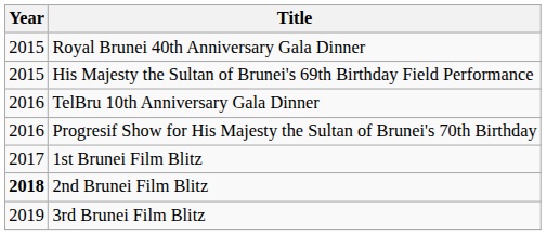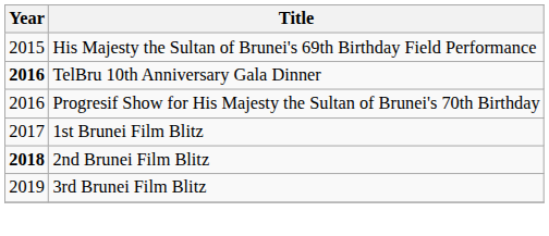- row: 2015 | Royal Brunei 40th Anniversary Gala Dinner
TelBru 10th Anniversary Gala Dinner | Year: normal -> bold
